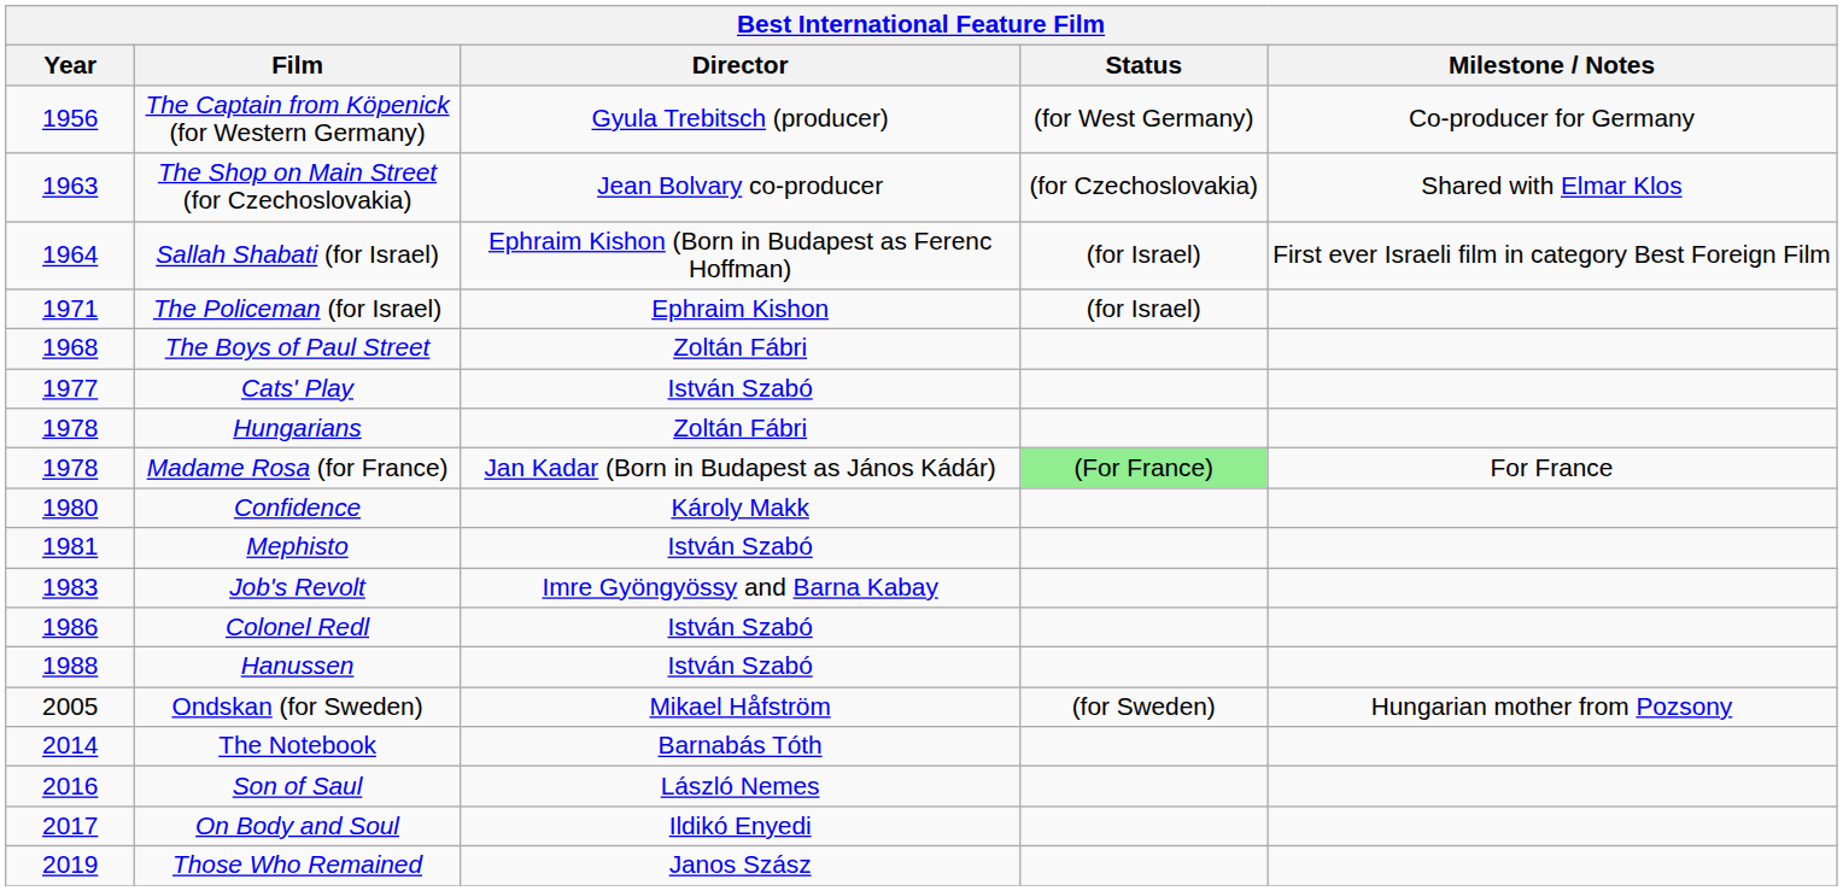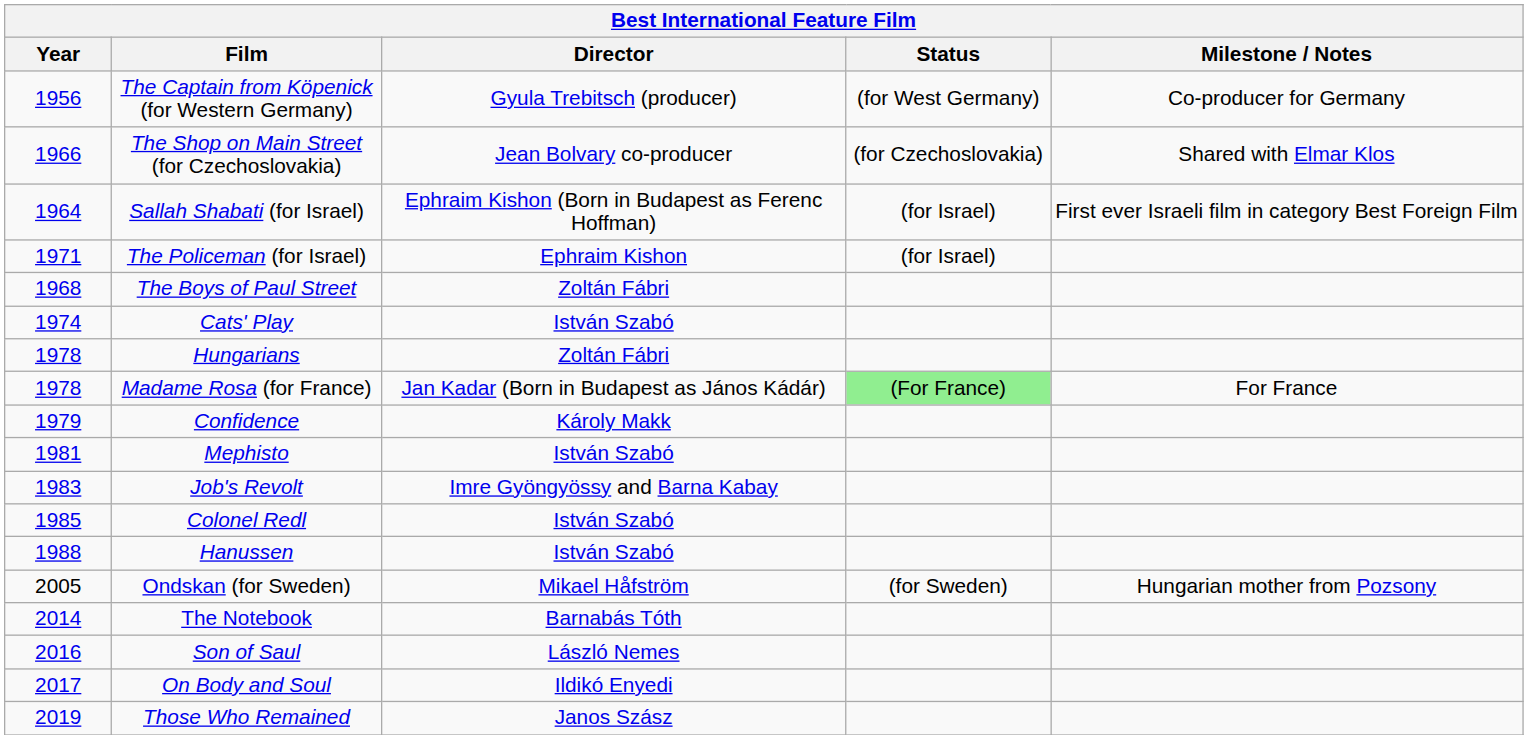The Shop on Main Street (for Czechoslovakia) | Year: 1963 -> 1966
Cats' Play | Year: 1977 -> 1974
Confidence | Year: 1980 -> 1979
Colonel Redl | Year: 1986 -> 1985
